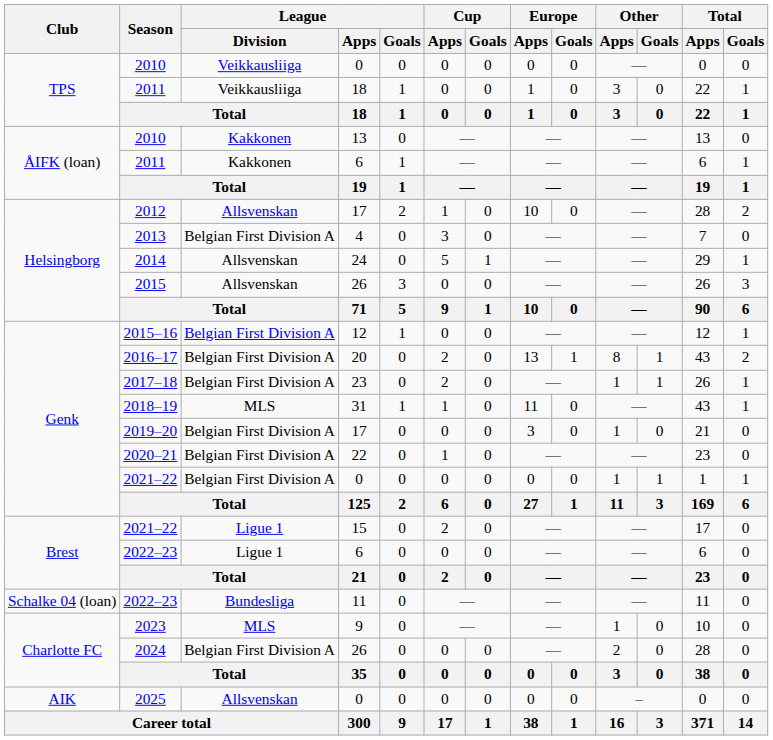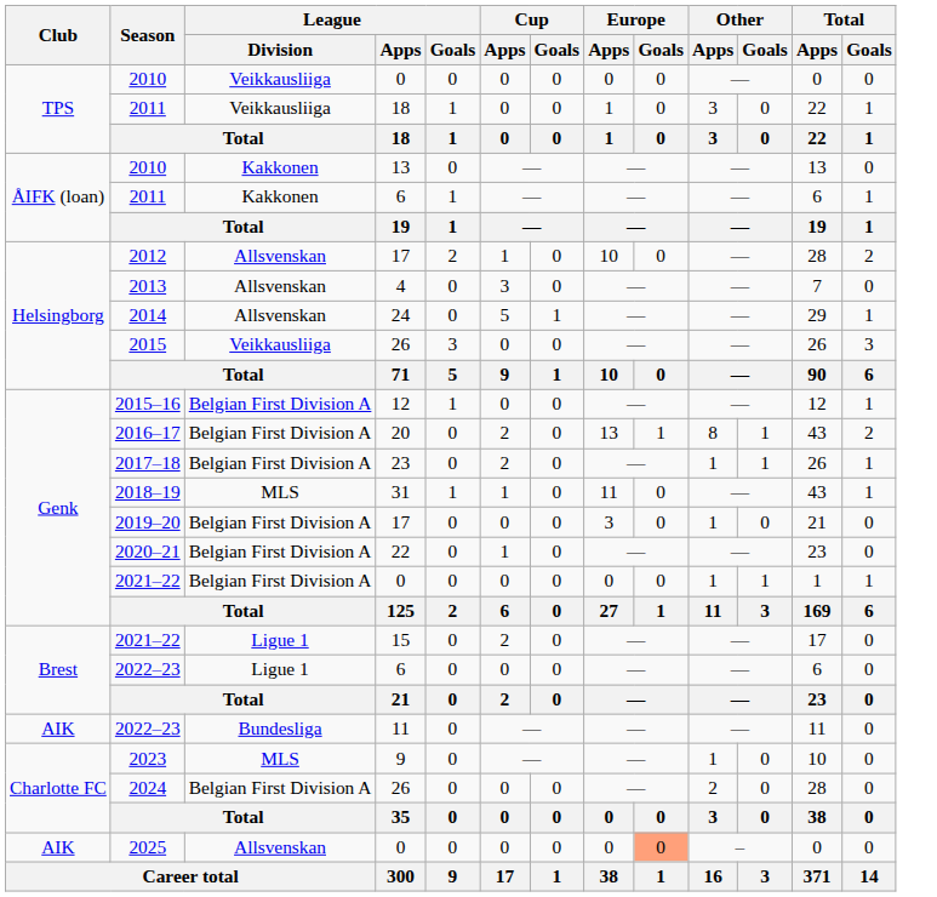2013 | League / Division: Belgian First Division A -> Allsvenskan
2015 | League / Division: Allsvenskan -> Veikkausliiga
2022–23 / 11 | Club: Schalke 04 (loan) -> AIK
2025 | Europe / Goals: no background -> lightsalmon background
